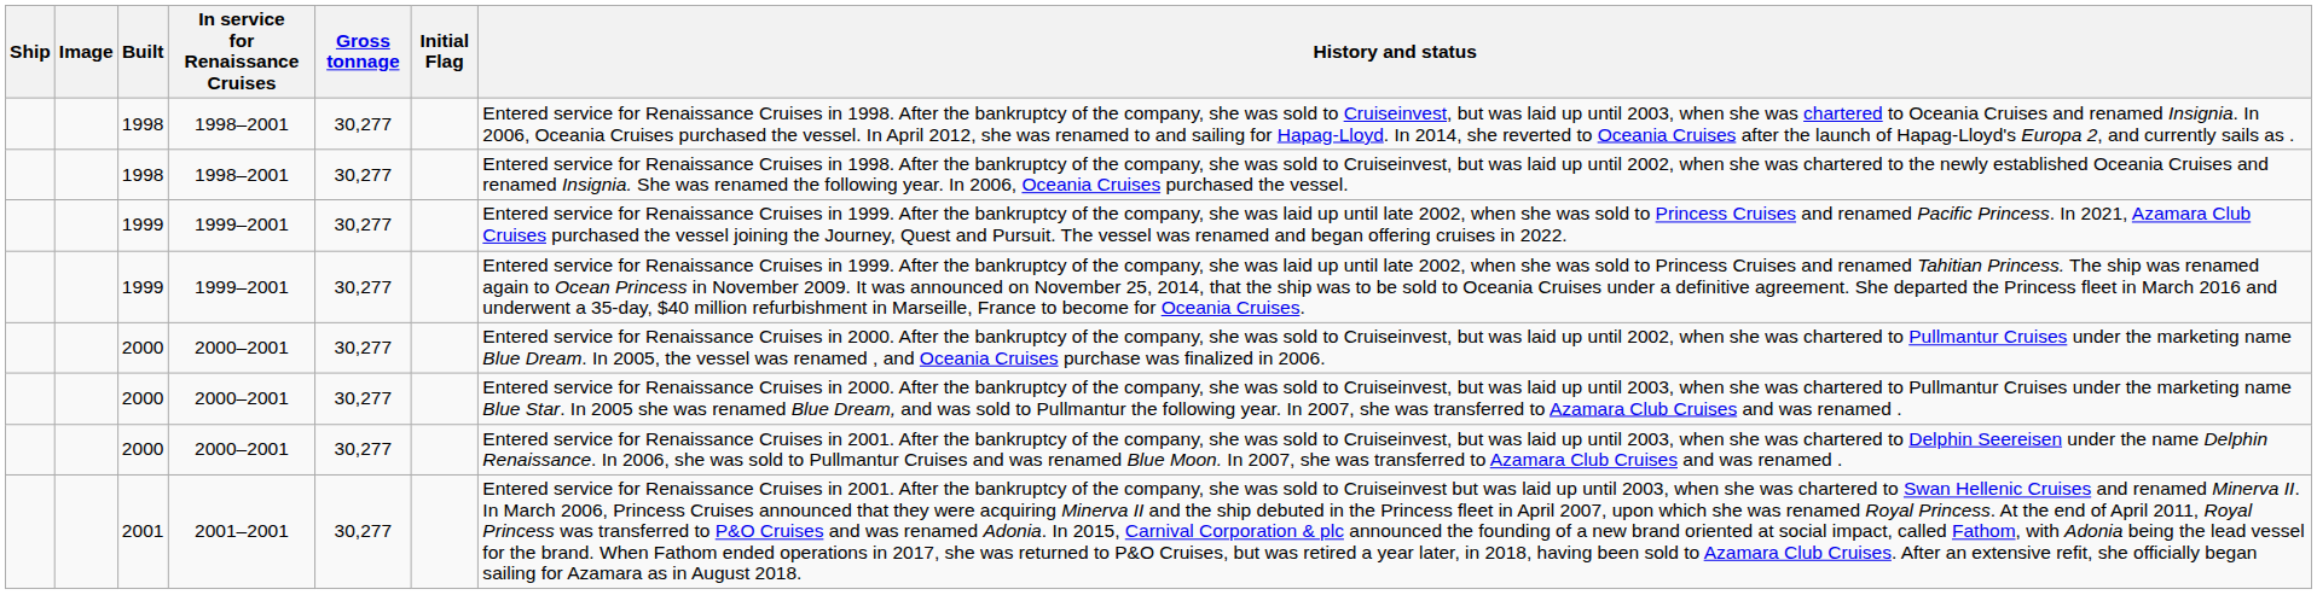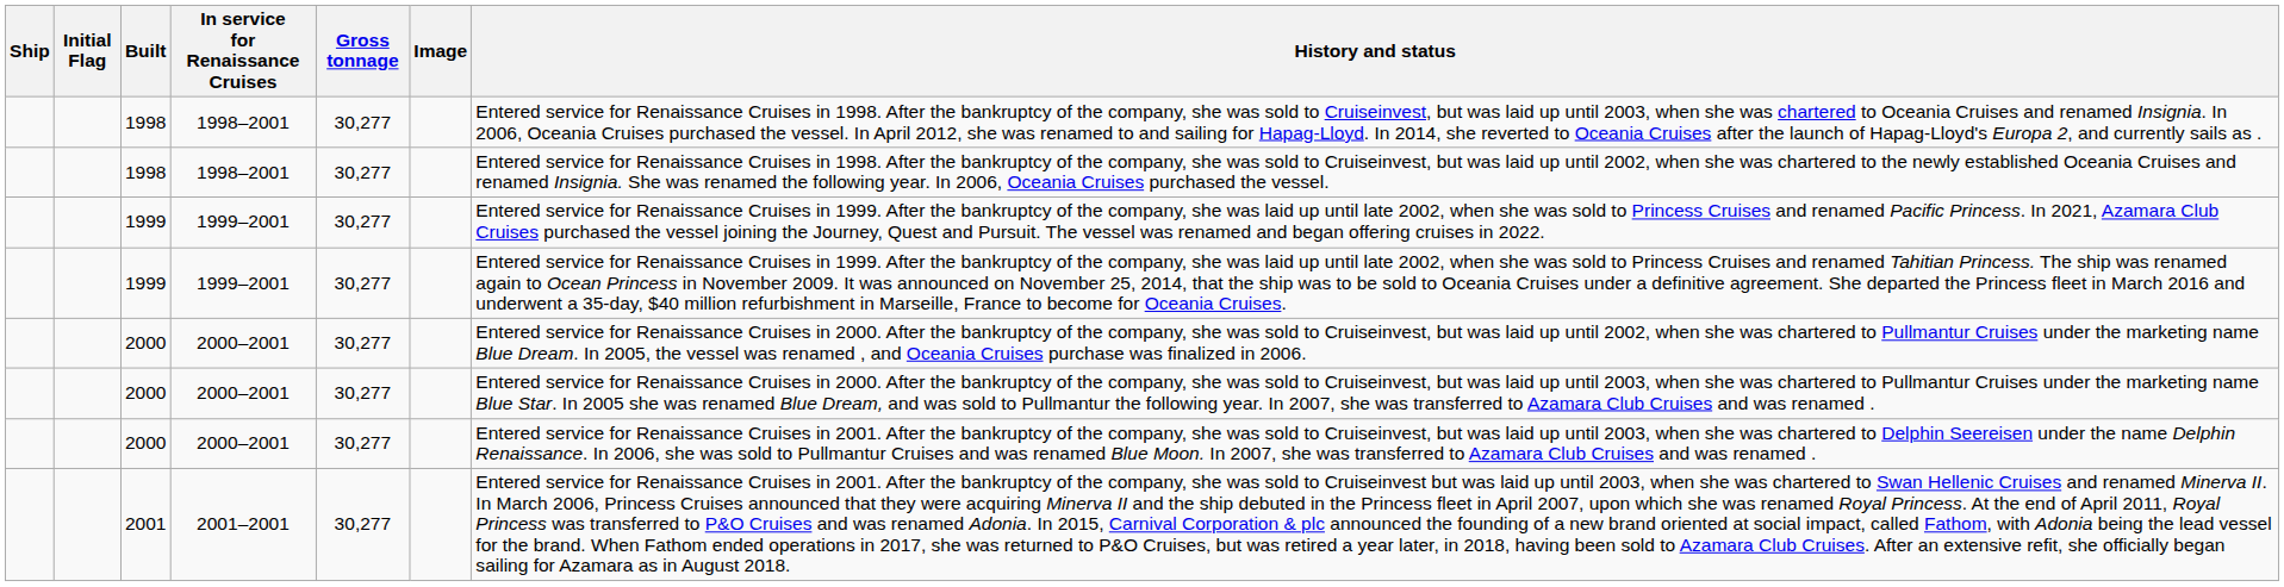columns swapped: Image <-> Initial Flag
